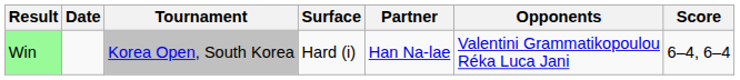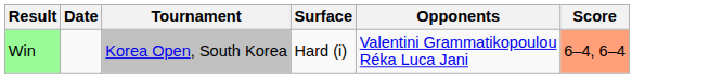- column: Partner | Han Na-lae
Win | Score: no background -> lightsalmon background
